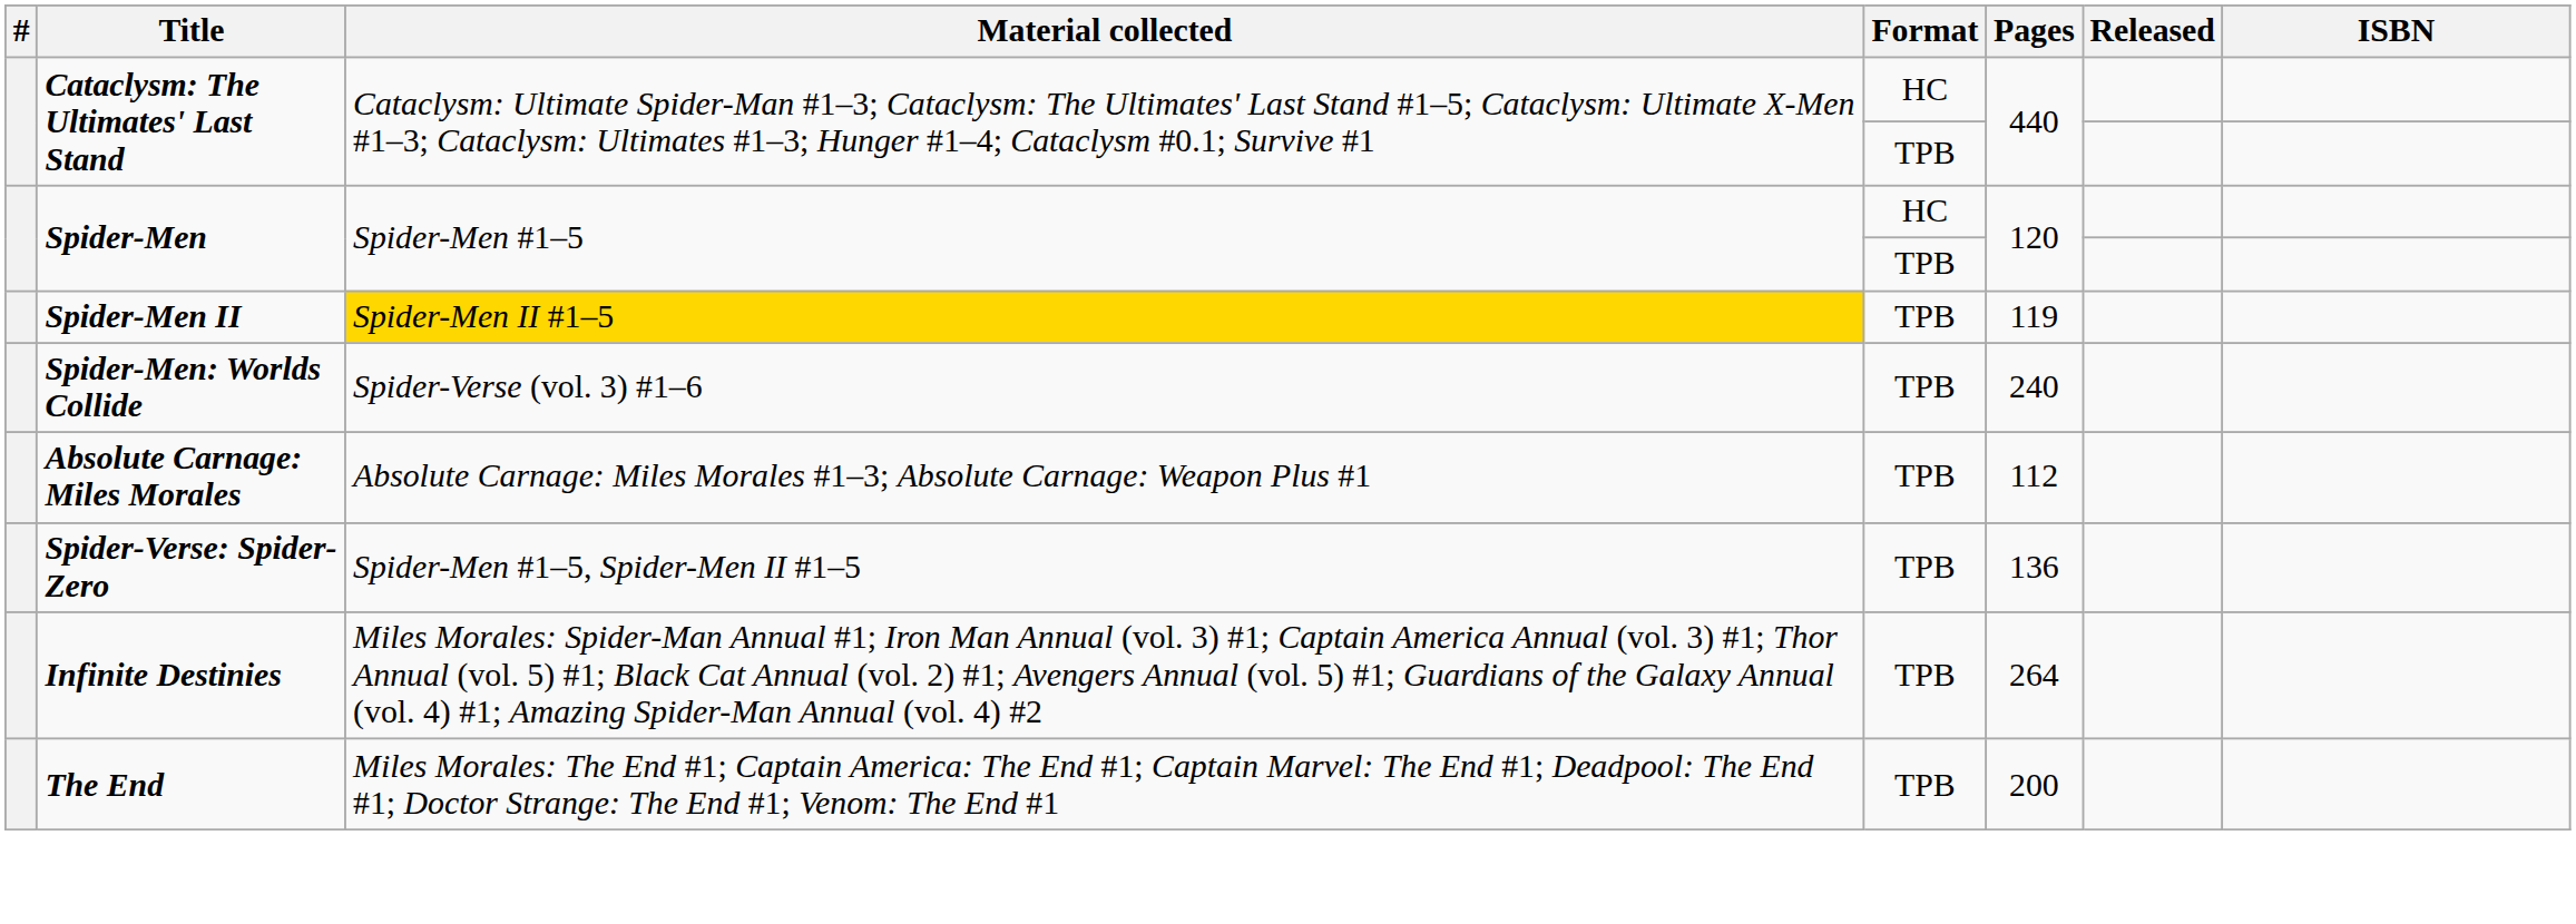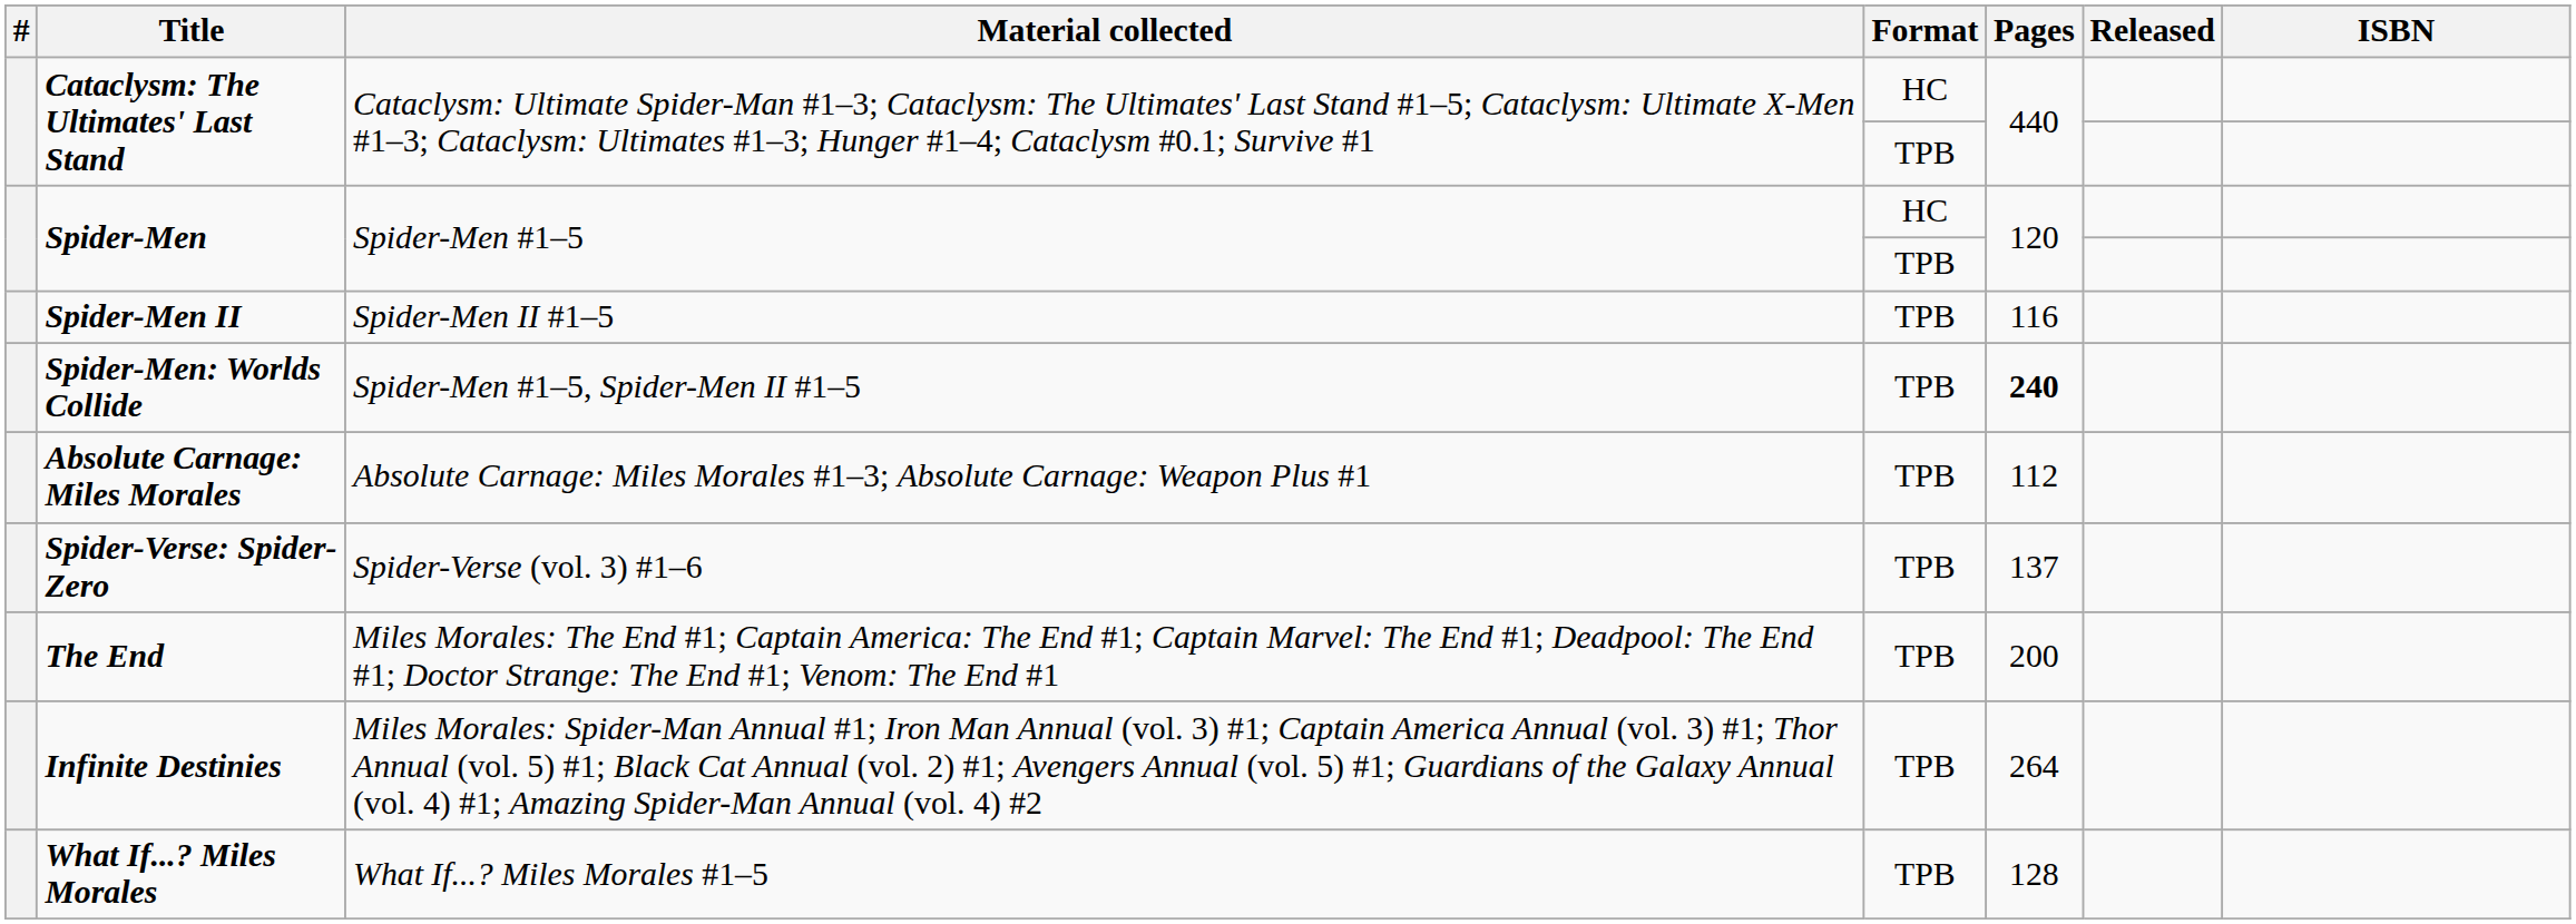Spider-Men II | Material collected: gold background -> no background
Spider-Men II | Pages: 119 -> 116
Spider-Men: Worlds Collide | Material collected: Spider-Verse (vol. 3) #1–6 -> Spider-Men #1–5, Spider-Men II #1–5
Spider-Men: Worlds Collide | Pages: normal -> bold
Spider-Verse: Spider-Zero | Material collected: Spider-Men #1–5, Spider-Men II #1–5 -> Spider-Verse (vol. 3) #1–6
Spider-Verse: Spider-Zero | Pages: 136 -> 137
rows swapped: The End <-> Infinite Destinies
+ row: What If...? Miles Morales | What If...? Miles Morales #1–5 | TPB | 128
